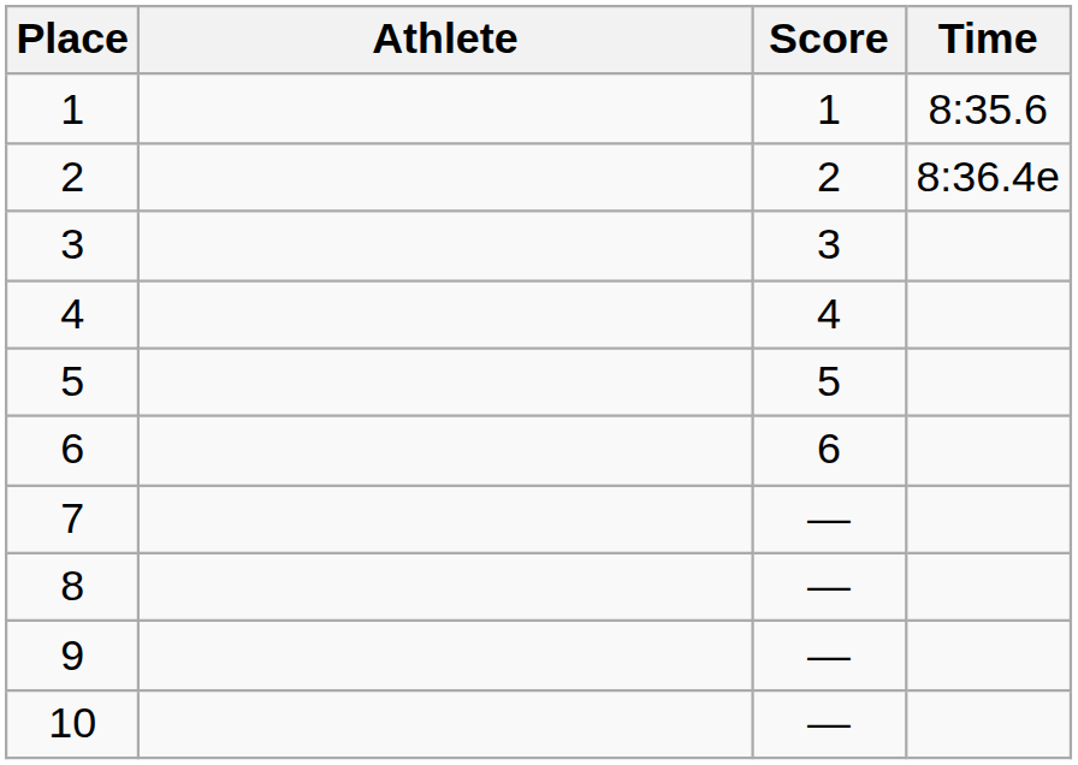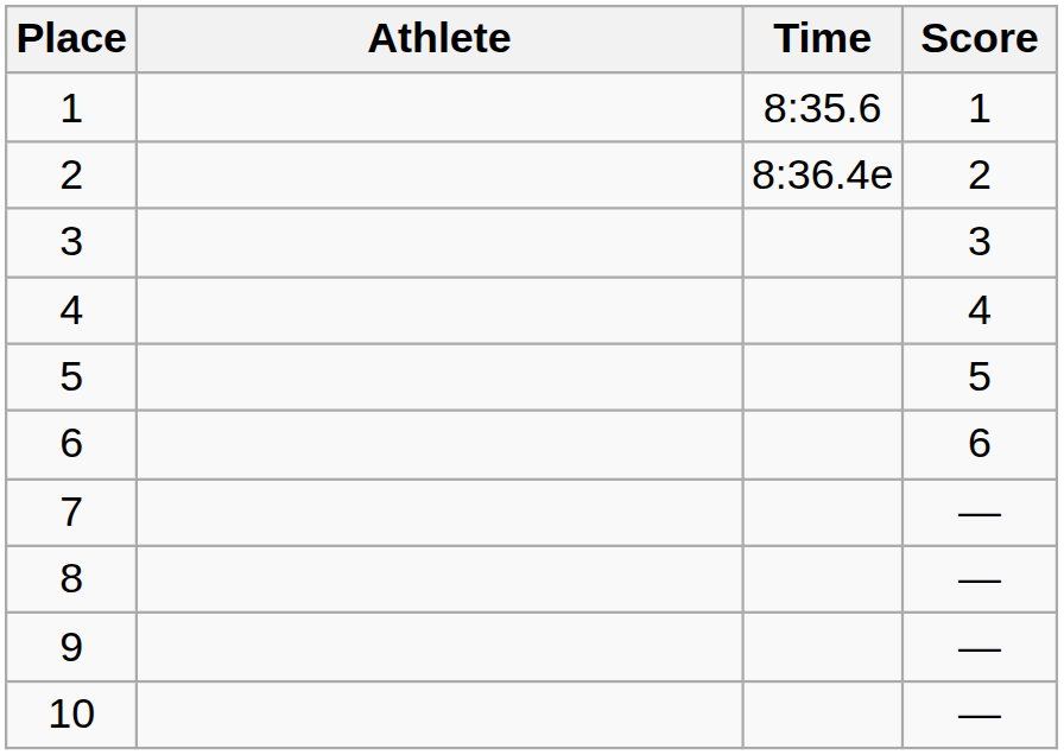columns swapped: Score <-> Time
